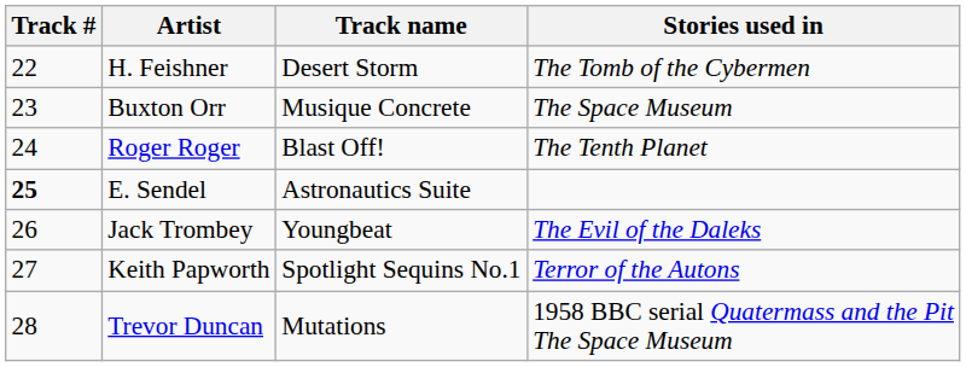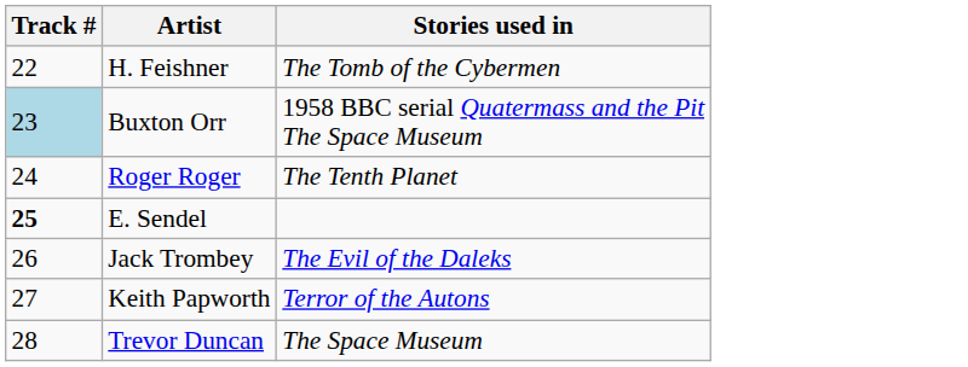- column: Track name | Desert Storm | Musique Concrete | Blast Off! | Astronautics Suite | Youngbeat | Spotlight Sequins No.1 | Mutations
Buxton Orr | Track #: no background -> lightblue background
Buxton Orr | Stories used in: The Space Museum -> 1958 BBC serial Quatermass and the Pit The Space Museum
Trevor Duncan | Stories used in: 1958 BBC serial Quatermass and the Pit The Space Museum -> The Space Museum
